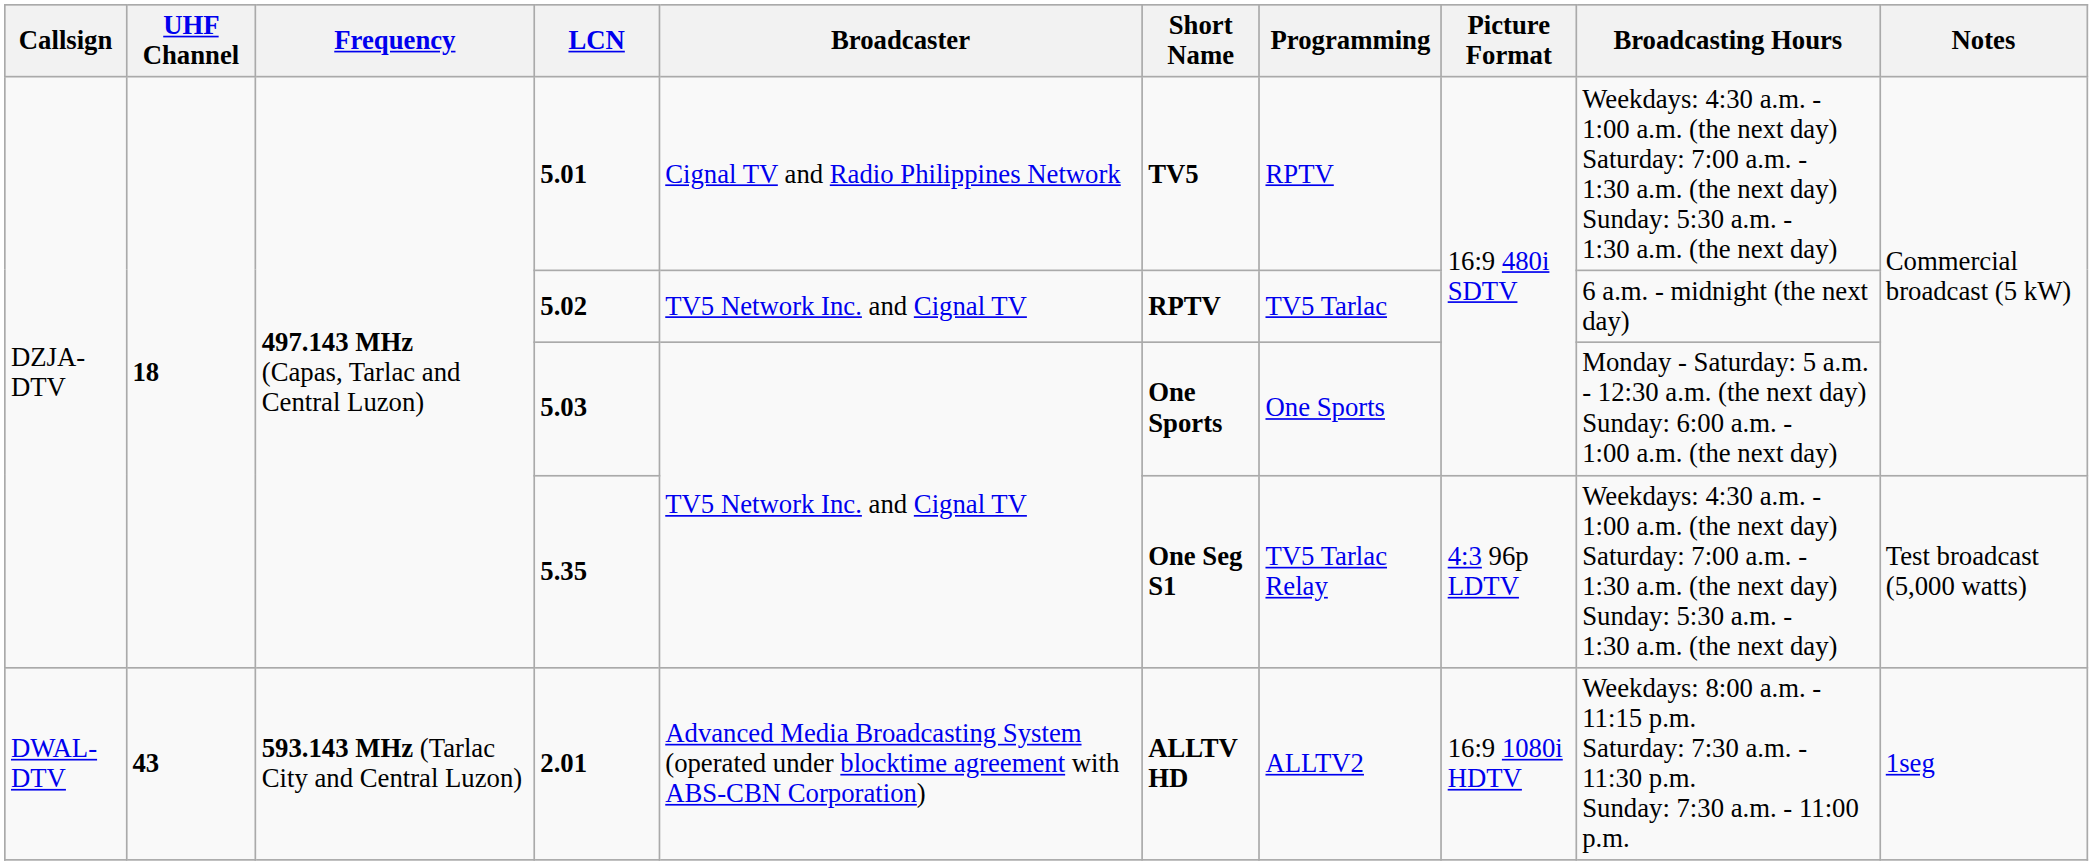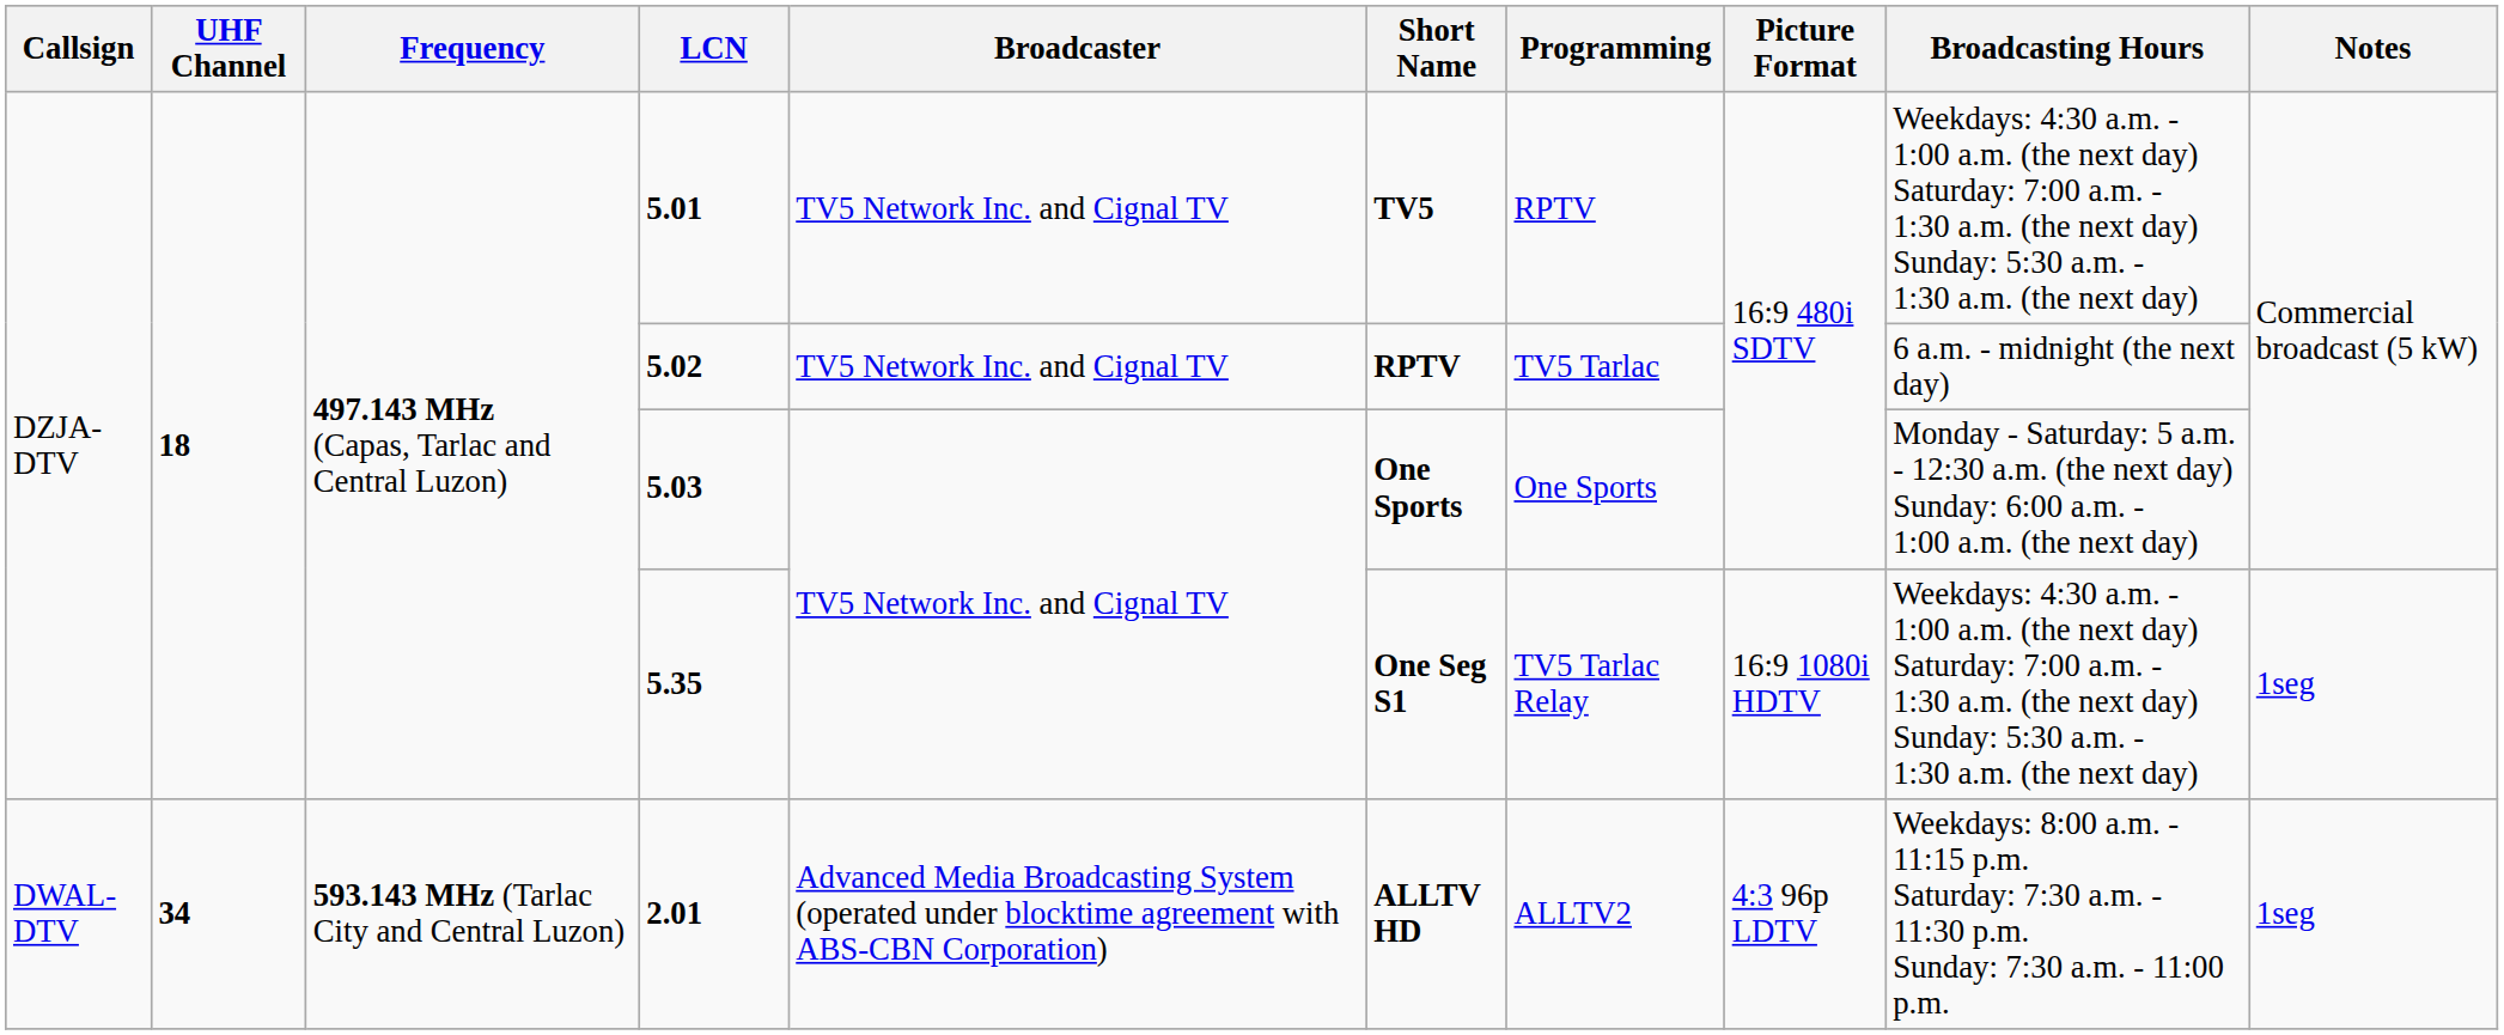5.01 | Broadcaster: Cignal TV and Radio Philippines Network -> TV5 Network Inc. and Cignal TV
5.35 | Picture Format: 4:3 96p LDTV -> 16:9 1080i HDTV
5.35 | Notes: Test broadcast (5,000 watts) -> 1seg
2.01 | UHF Channel: 43 -> 34
2.01 | Picture Format: 16:9 1080i HDTV -> 4:3 96p LDTV
